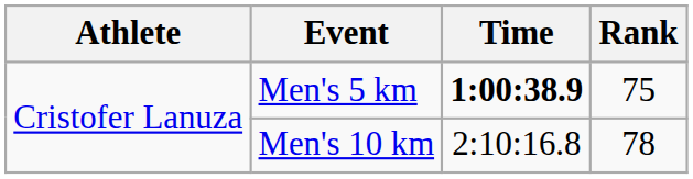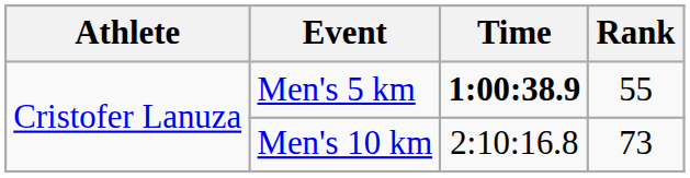Men's 5 km | Rank: 75 -> 55
Men's 10 km | Rank: 78 -> 73
